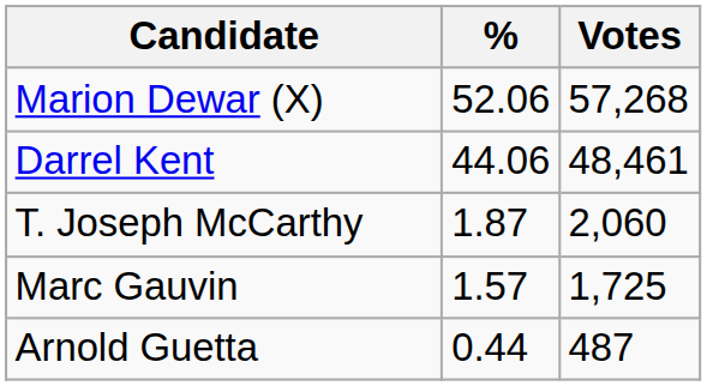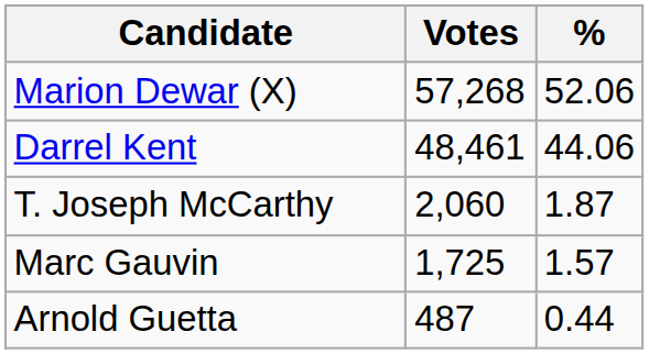columns swapped: Votes <-> %
